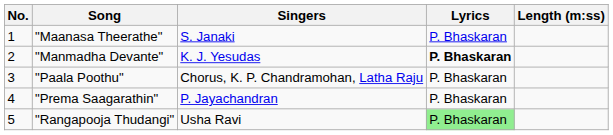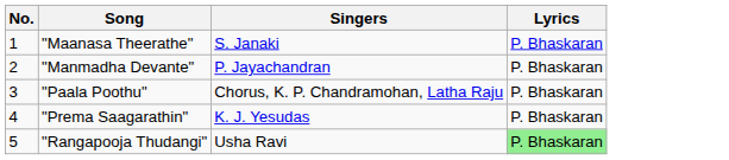- column: Length (m:ss)
"Manmadha Devante" | Singers: K. J. Yesudas -> P. Jayachandran
"Manmadha Devante" | Lyrics: bold -> normal
"Prema Saagarathin" | Singers: P. Jayachandran -> K. J. Yesudas
